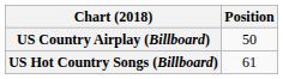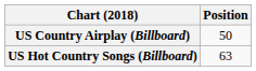US Hot Country Songs (Billboard) | Position: 61 -> 63
